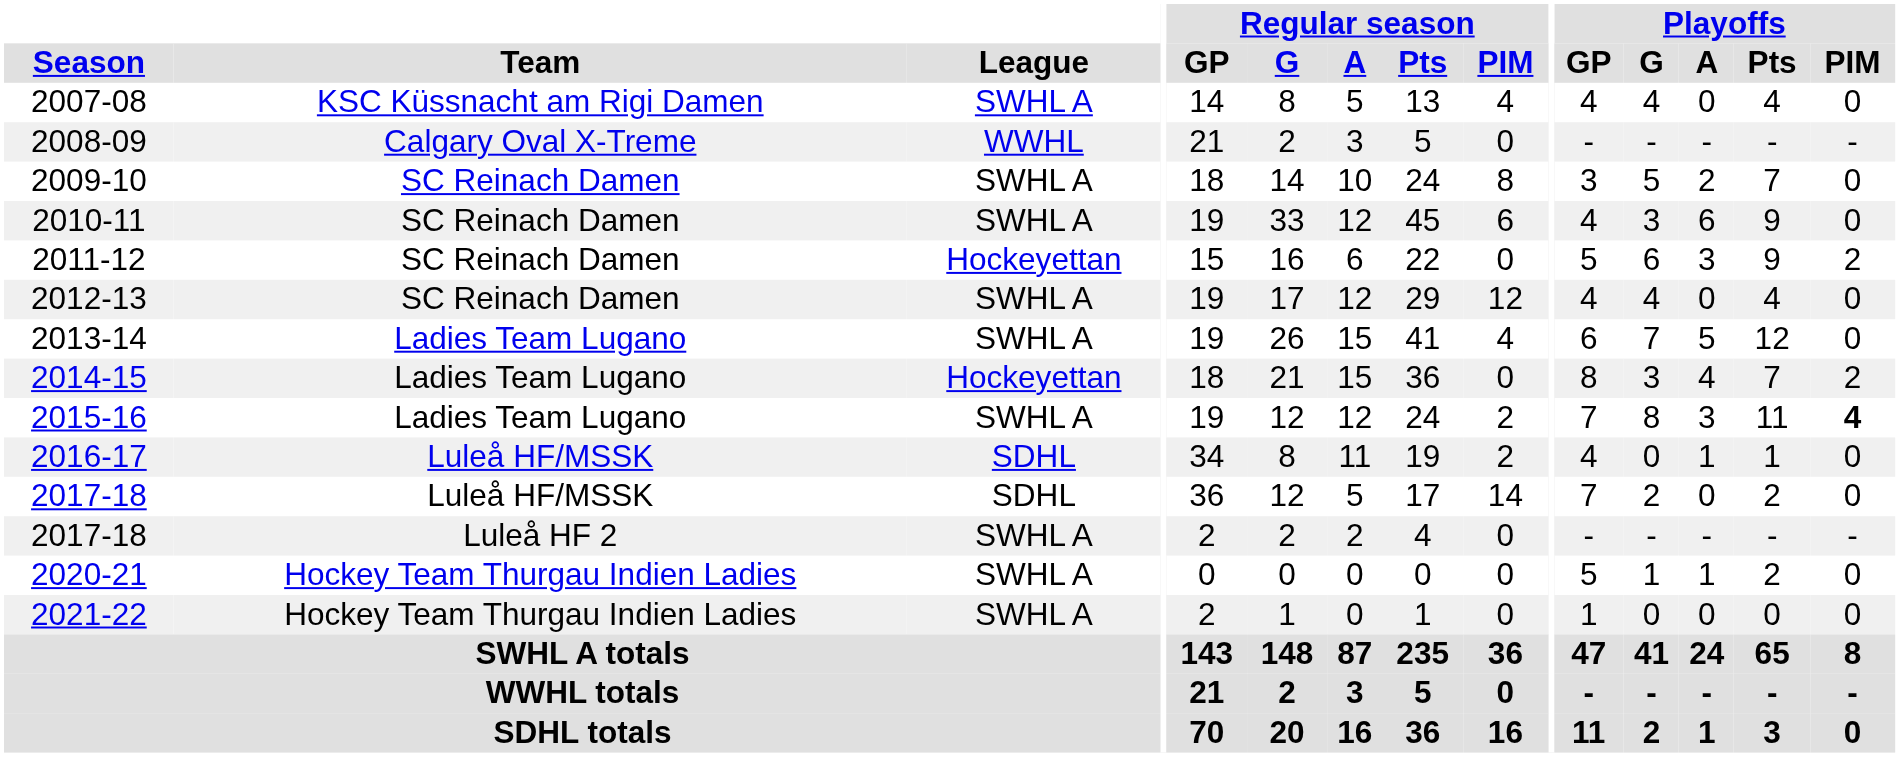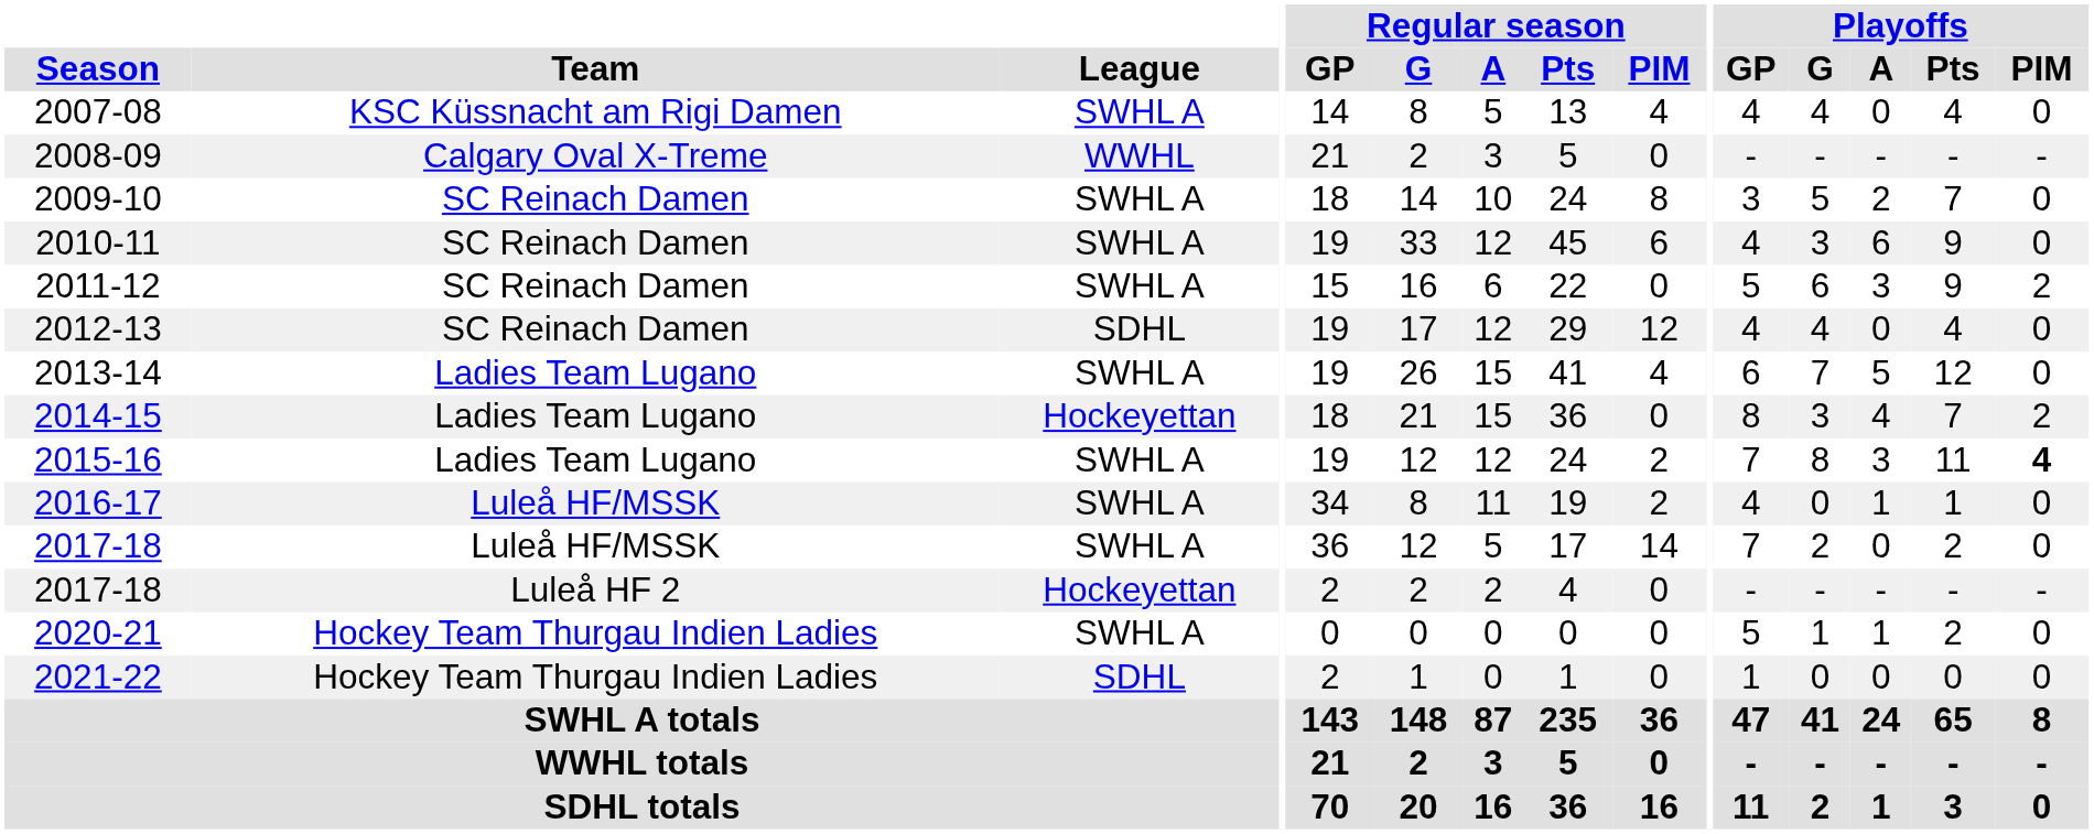2011-12 | League: Hockeyettan -> SWHL A
2012-13 | League: SWHL A -> SDHL
2016-17 | League: SDHL -> SWHL A
2017-18 / Luleå HF/MSSK | League: SDHL -> SWHL A
2017-18 / Luleå HF 2 | League: SWHL A -> Hockeyettan
2021-22 | League: SWHL A -> SDHL
